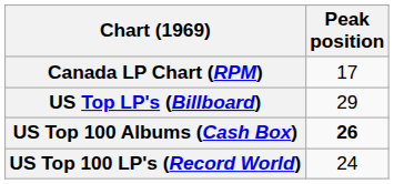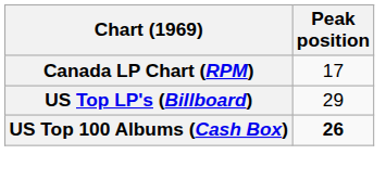- row: US Top 100 LP's (Record World) | 24
